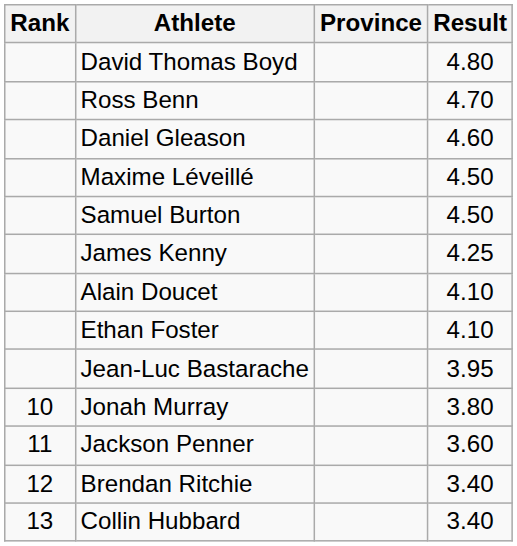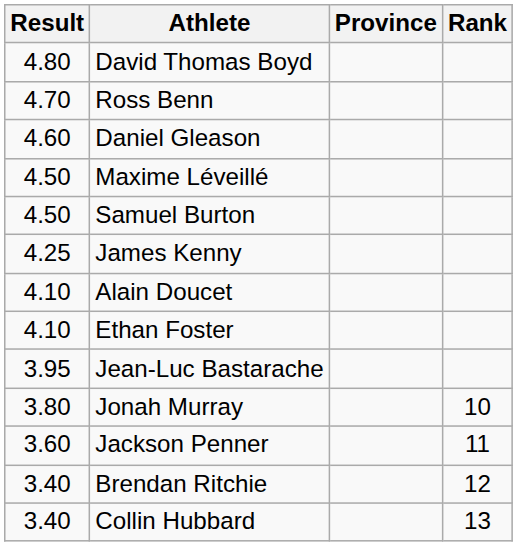columns swapped: Rank <-> Result
